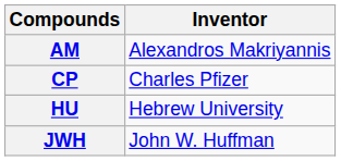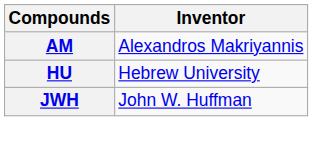- row: CP | Charles Pfizer
